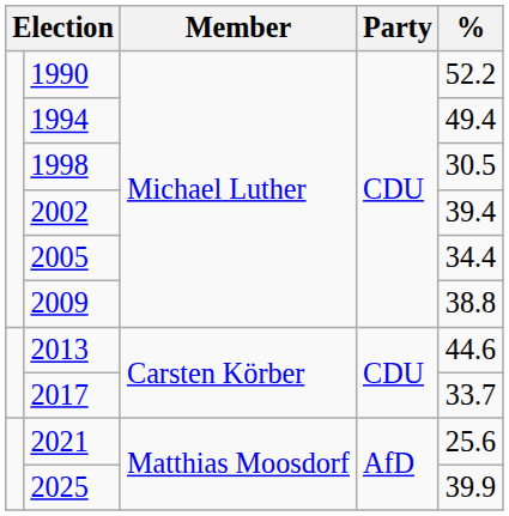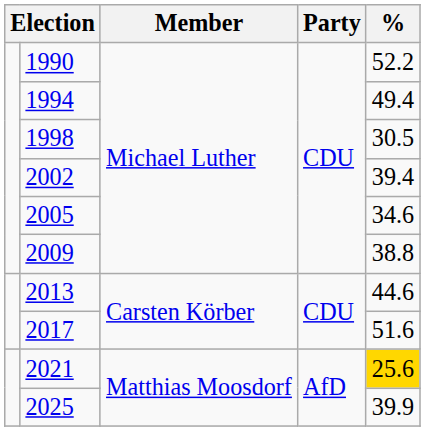2005 | %: 34.4 -> 34.6
2017 | %: 33.7 -> 51.6
2021 | %: no background -> gold background
